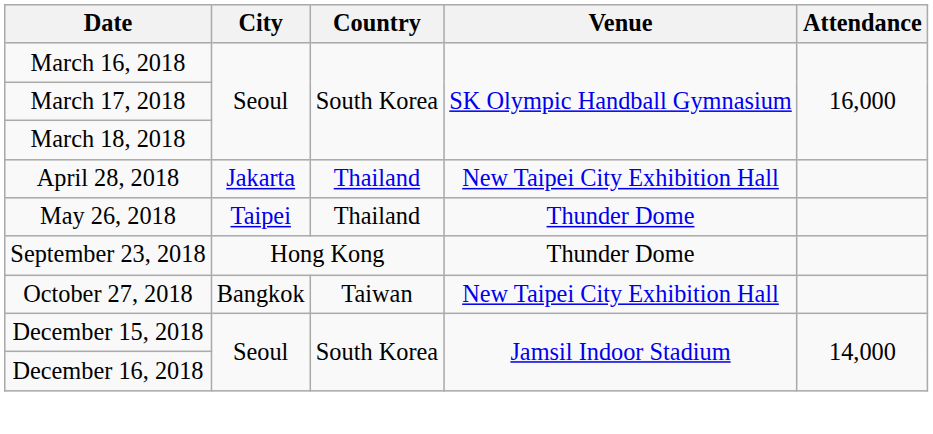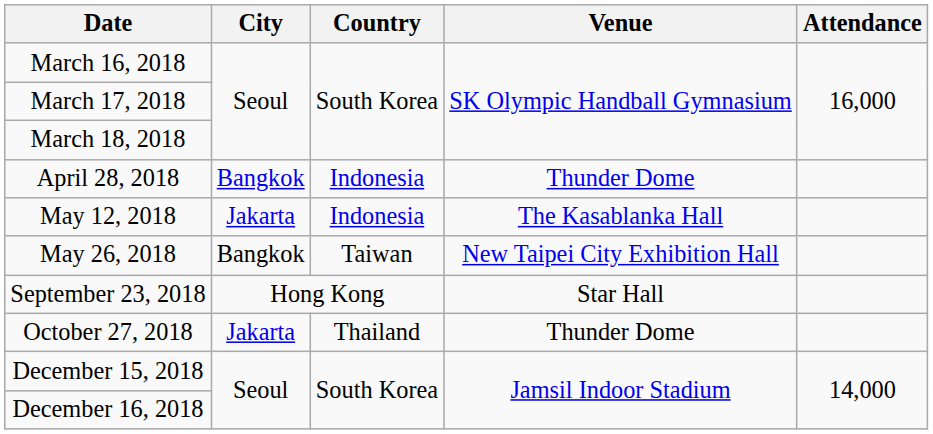April 28, 2018 | City: Jakarta -> Bangkok
April 28, 2018 | Country: Thailand -> Indonesia
April 28, 2018 | Venue: New Taipei City Exhibition Hall -> Thunder Dome
+ row: May 12, 2018 | Jakarta | Indonesia | The Kasablanka Hall
May 26, 2018 | City: Taipei -> Bangkok
May 26, 2018 | Country: Thailand -> Taiwan
May 26, 2018 | Venue: Thunder Dome -> New Taipei City Exhibition Hall
September 23, 2018 | Venue: Thunder Dome -> Star Hall
October 27, 2018 | City: Bangkok -> Jakarta
October 27, 2018 | Country: Taiwan -> Thailand
October 27, 2018 | Venue: New Taipei City Exhibition Hall -> Thunder Dome
